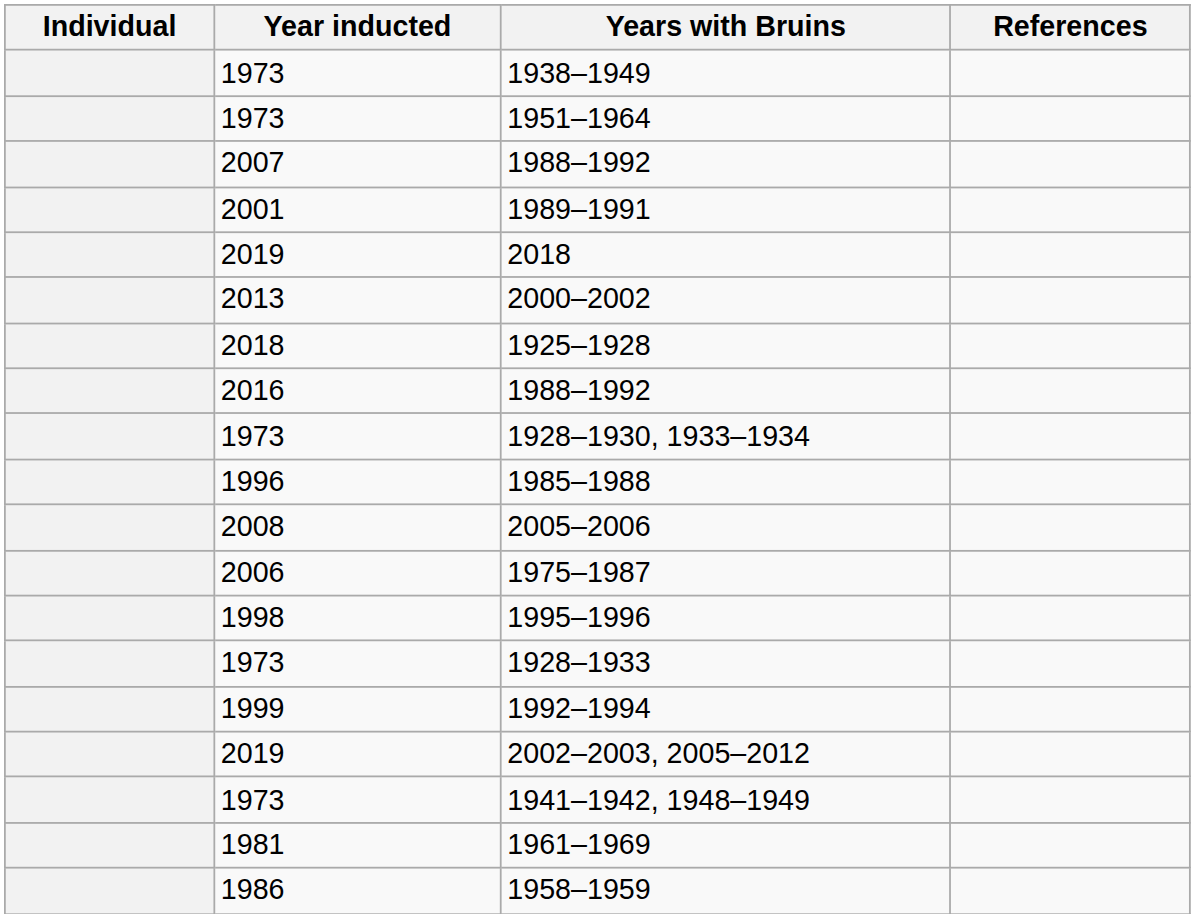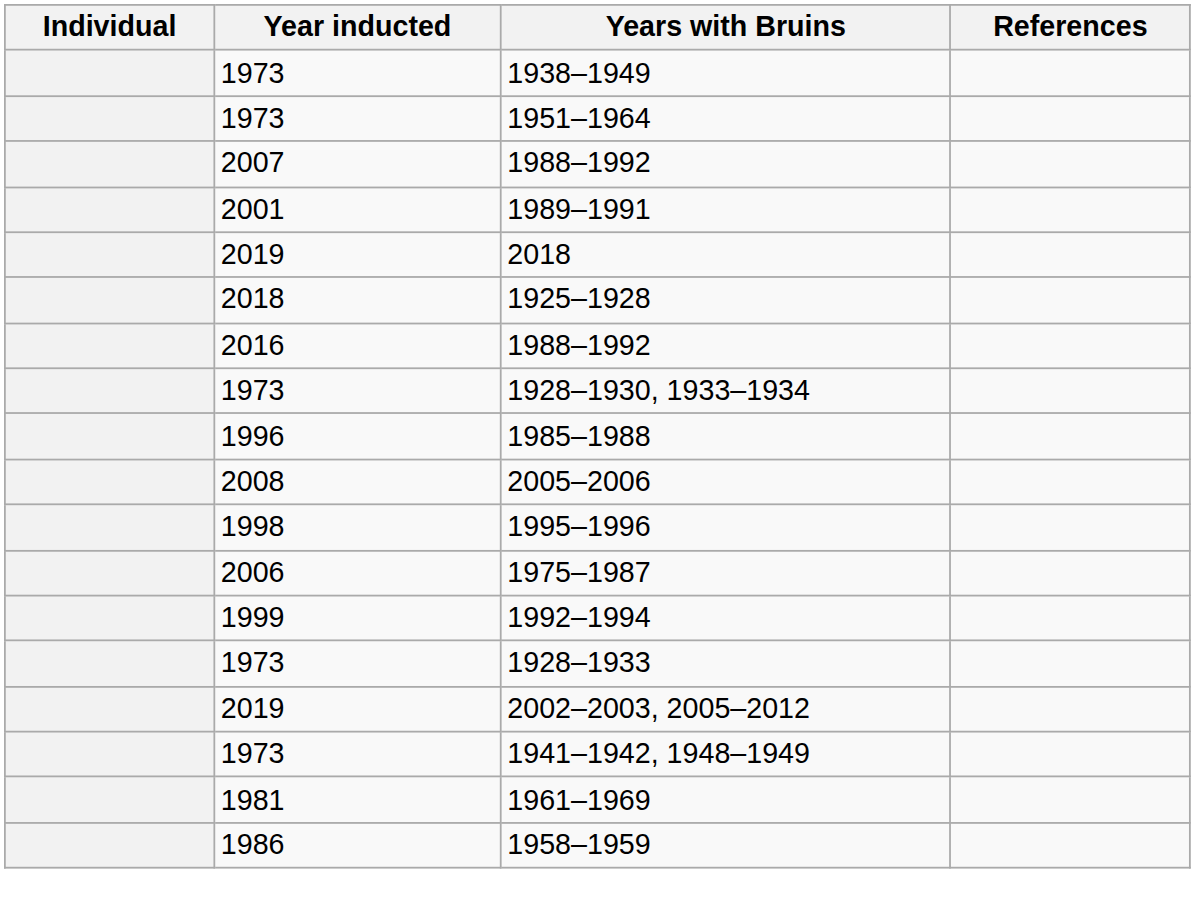- row: 2013 | 2000–2002
rows swapped: 1975–1987 <-> 1995–1996
rows swapped: 1928–1933 <-> 1992–1994
